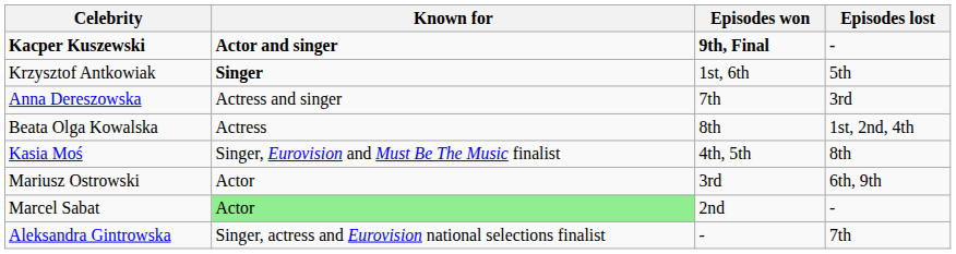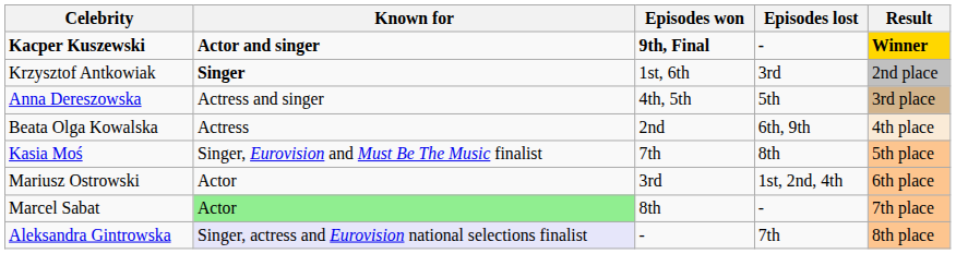+ column: Result | Winner | 2nd place | 3rd place | 4th place | 5th place | 6th place | 7th place | 8th place
Krzysztof Antkowiak | Episodes lost: 5th -> 3rd
Anna Dereszowska | Episodes won: 7th -> 4th, 5th
Anna Dereszowska | Episodes lost: 3rd -> 5th
Beata Olga Kowalska | Episodes won: 8th -> 2nd
Beata Olga Kowalska | Episodes lost: 1st, 2nd, 4th -> 6th, 9th
Kasia Moś | Episodes won: 4th, 5th -> 7th
Mariusz Ostrowski | Episodes lost: 6th, 9th -> 1st, 2nd, 4th
Marcel Sabat | Episodes won: 2nd -> 8th
Aleksandra Gintrowska | Known for: no background -> lavender background
